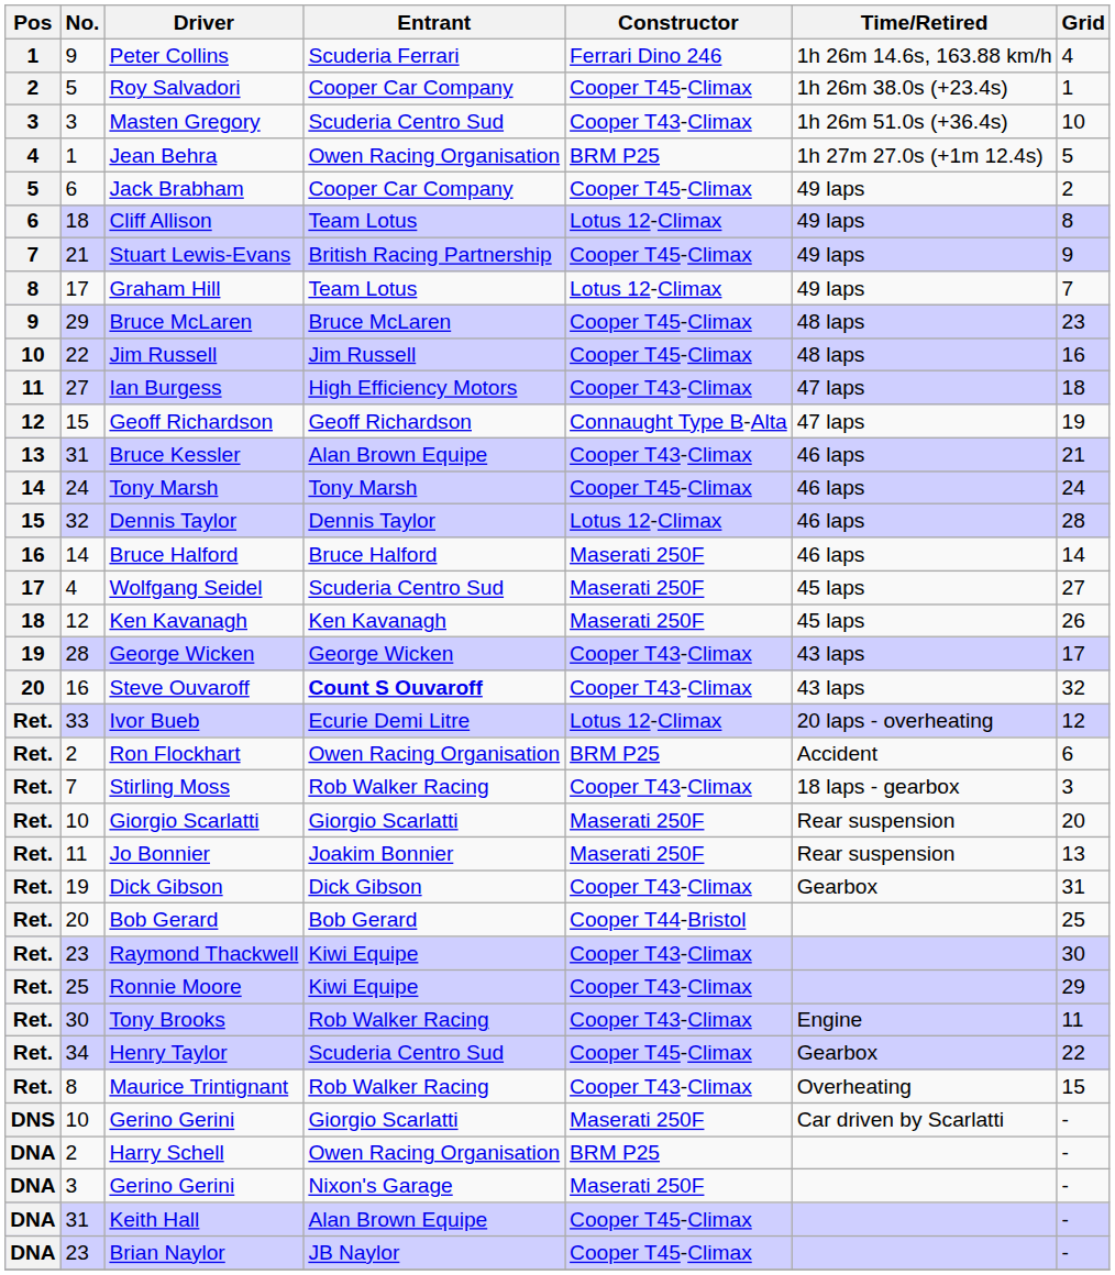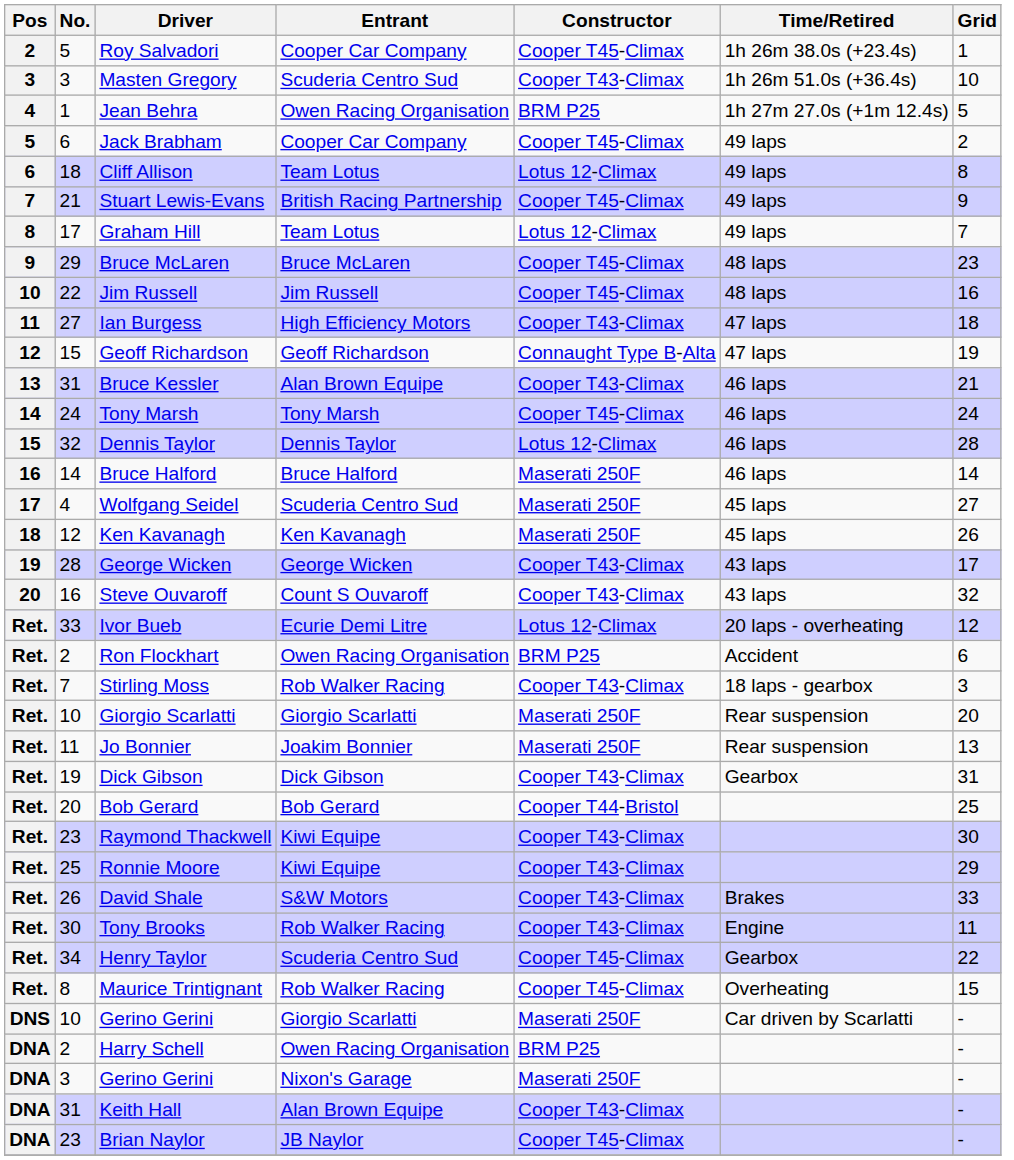- row: 1 | 9 | Peter Collins | Scuderia Ferrari | Ferrari Dino 246 | 1h 26m 14.6s, 163.88 km/h | 4
Steve Ouvaroff | Entrant: bold -> normal
+ row: Ret. | 26 | David Shale | S&W Motors | Cooper T43-Climax | Brakes | 33
Maurice Trintignant | Constructor: Cooper T43-Climax -> Cooper T45-Climax
Keith Hall | Constructor: Cooper T45-Climax -> Cooper T43-Climax
